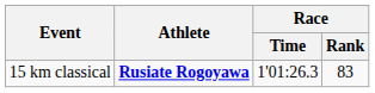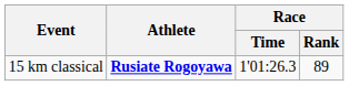15 km classical | Race / Rank: 83 -> 89
